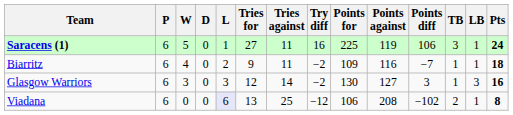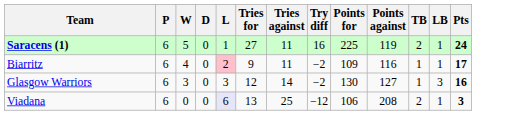- column: Points diff | 106 | −7 | 3 | −102
Saracens (1) | TB: 3 -> 2
Biarritz | L: no background -> pink background
Biarritz | Pts: 18 -> 17
Viadana | Pts: 8 -> 3
